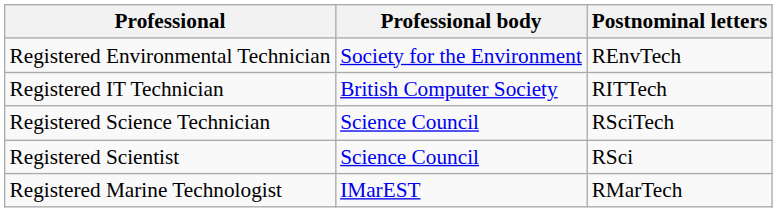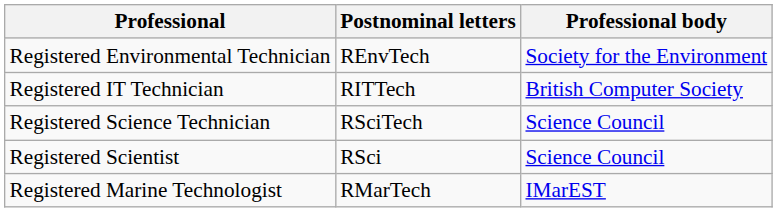columns swapped: Postnominal letters <-> Professional body
